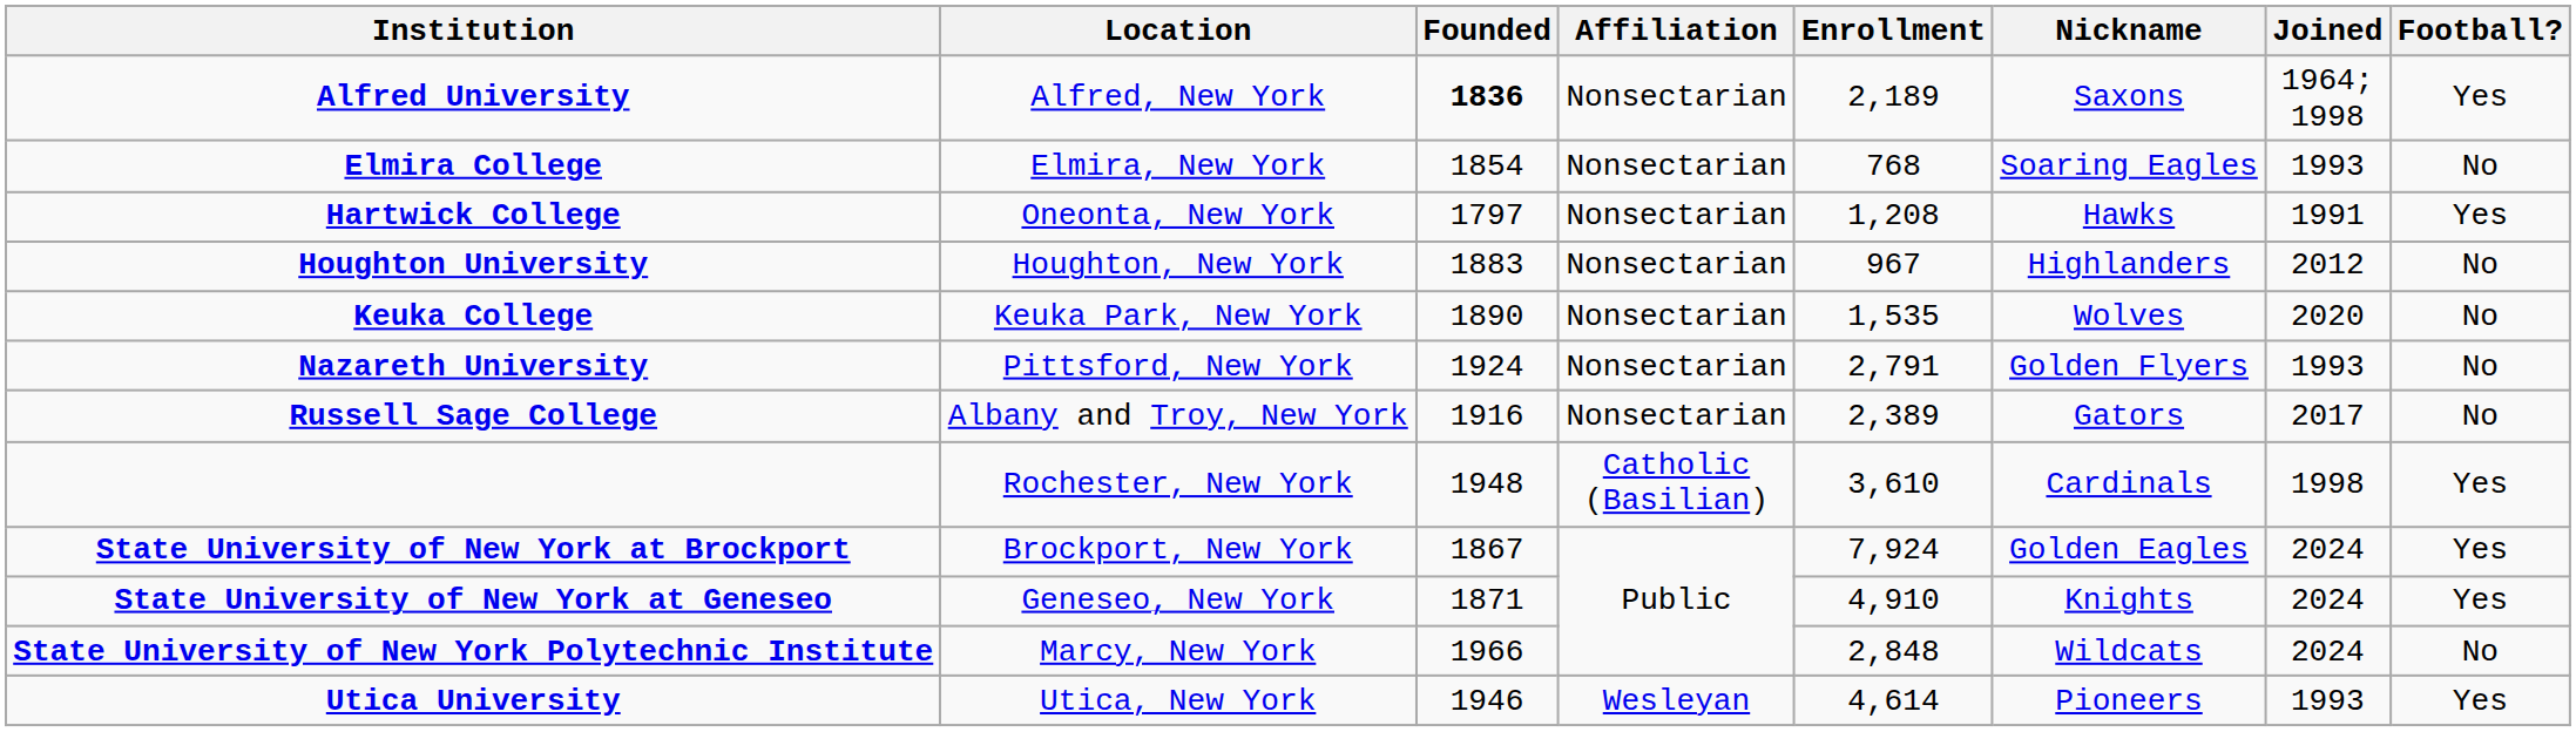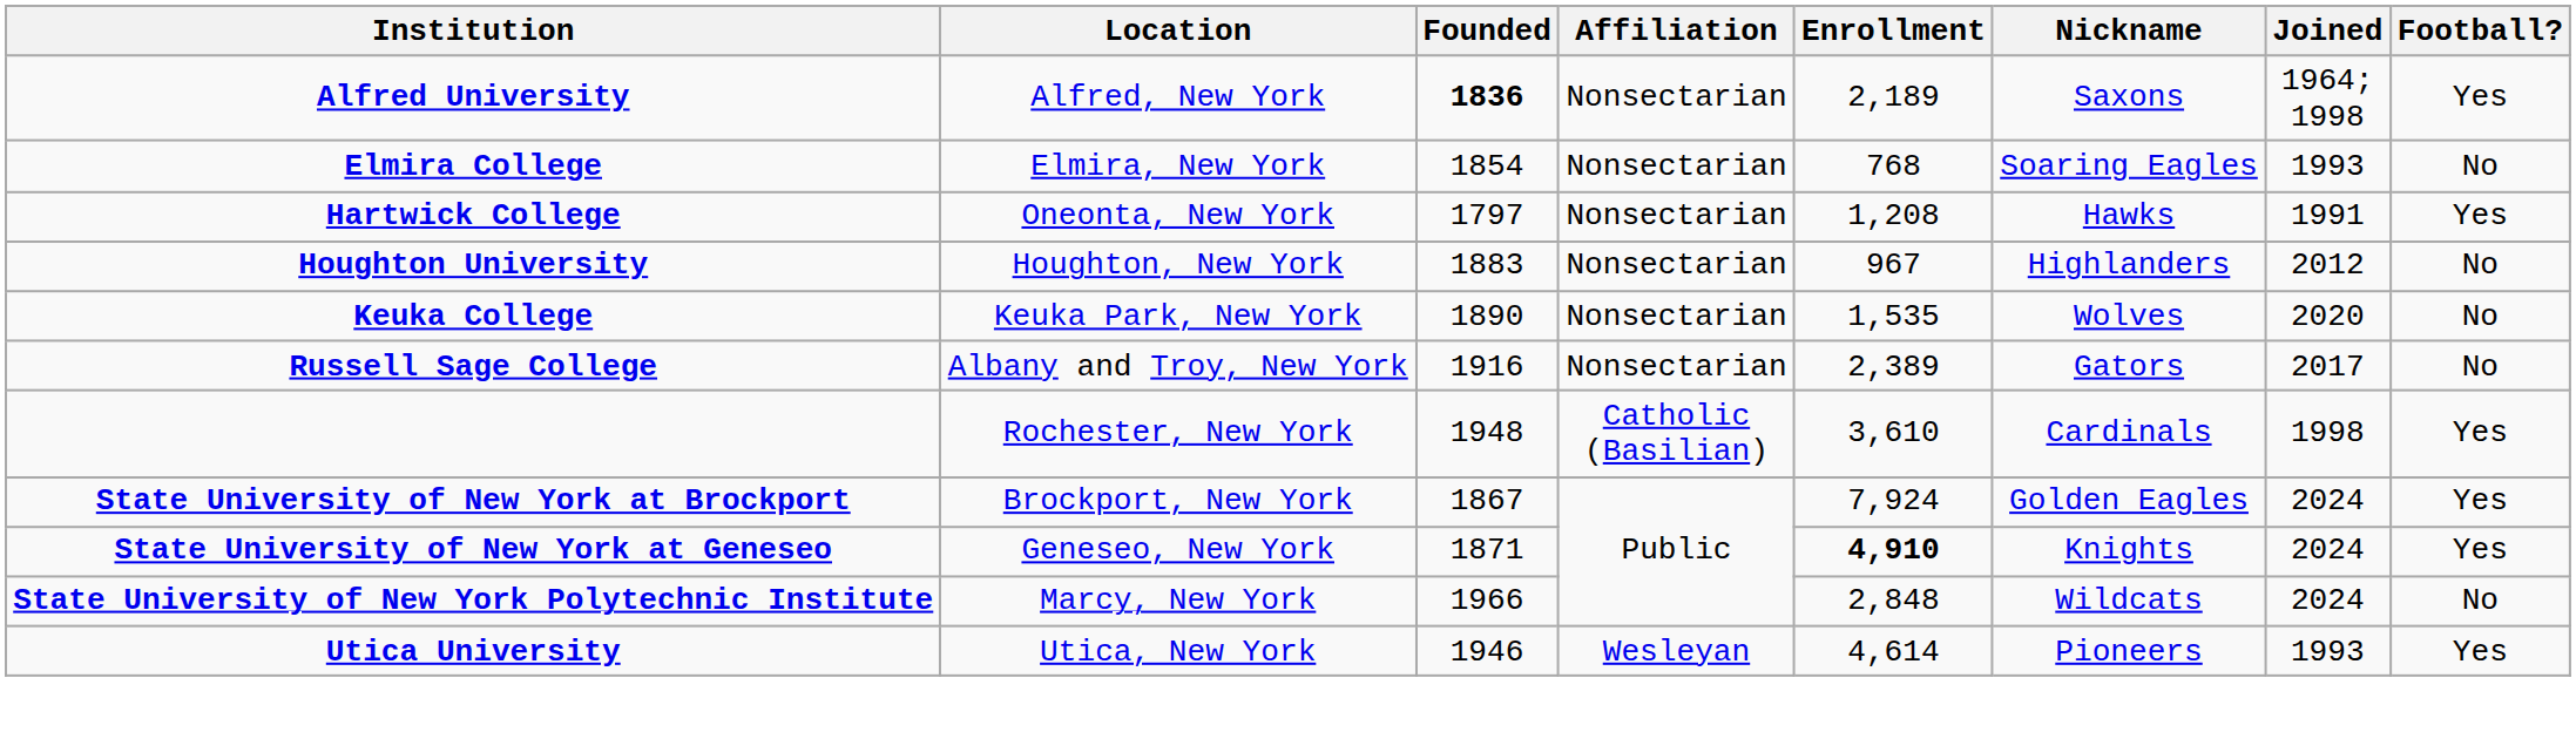- row: Nazareth University | Pittsford, New York | 1924 | Nonsectarian | 2,791 | Golden Flyers | 1993 | No
State University of New York at Geneseo | Enrollment: normal -> bold
